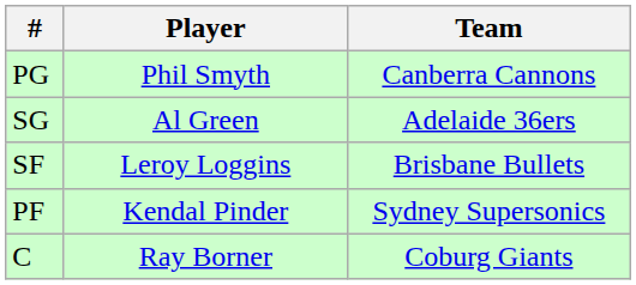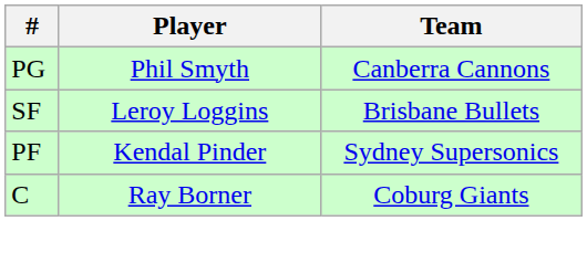- row: SG | Al Green | Adelaide 36ers
